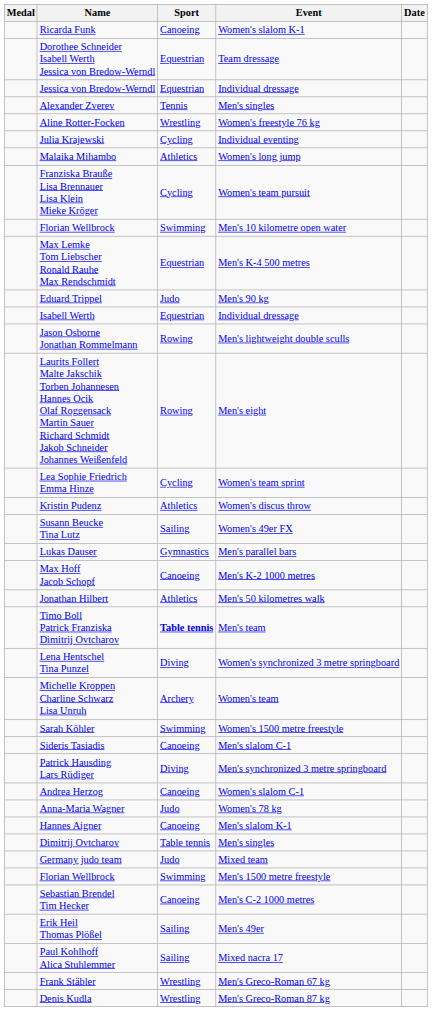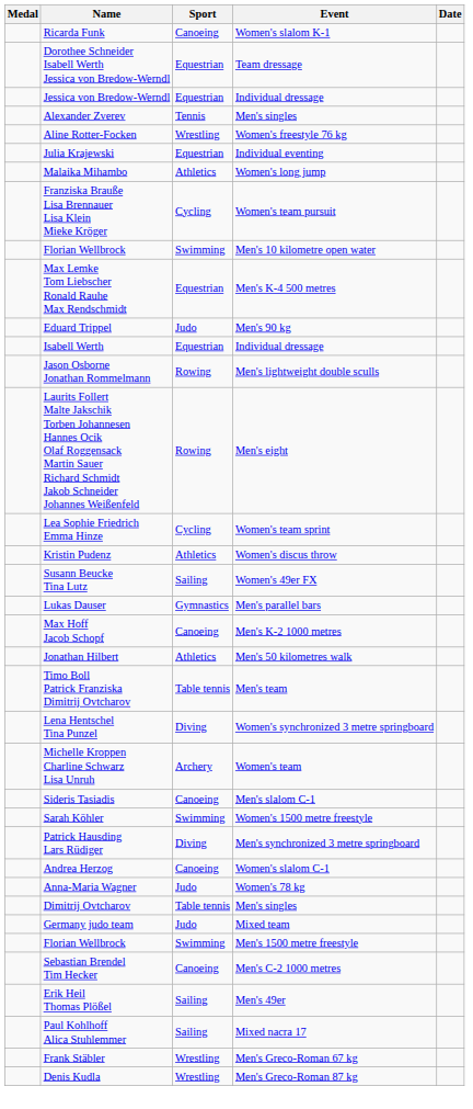Julia Krajewski | Sport: Cycling -> Equestrian
Timo Boll Patrick Franziska Dimitrij Ovtcharov | Sport: bold -> normal
rows swapped: Sideris Tasiadis <-> Sarah Köhler
- row: Hannes Aigner | Canoeing | Men's slalom K-1
